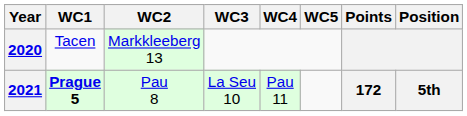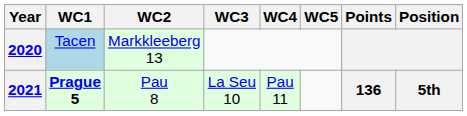2020 | WC1: no background -> lightblue background
2021 | Points: 172 -> 136
